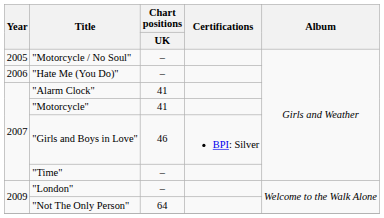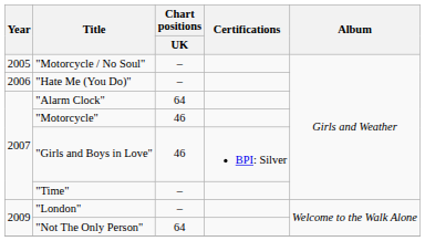"Alarm Clock" | Chart positions / UK: 41 -> 64
"Motorcycle" | Chart positions / UK: 41 -> 46
